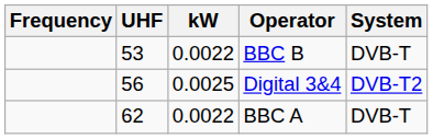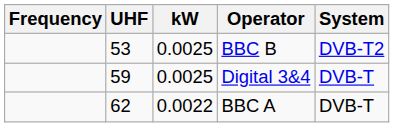BBC B | kW: 0.0022 -> 0.0025
BBC B | System: DVB-T -> DVB-T2
Digital 3&4 | UHF: 56 -> 59
Digital 3&4 | System: DVB-T2 -> DVB-T
